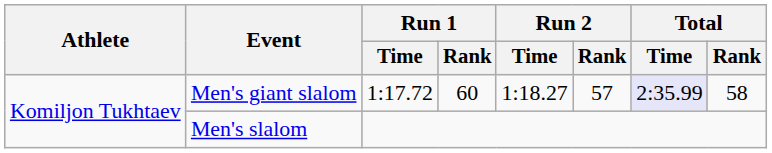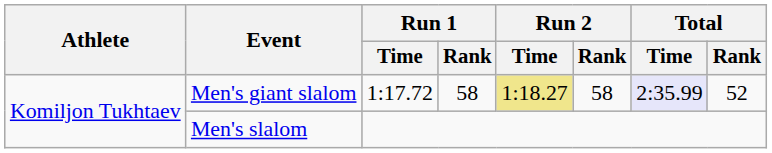Men's giant slalom | Run 1 / Rank: 60 -> 58
Men's giant slalom | Run 2 / Time: no background -> khaki background
Men's giant slalom | Run 2 / Rank: 57 -> 58
Men's giant slalom | Total / Rank: 58 -> 52
